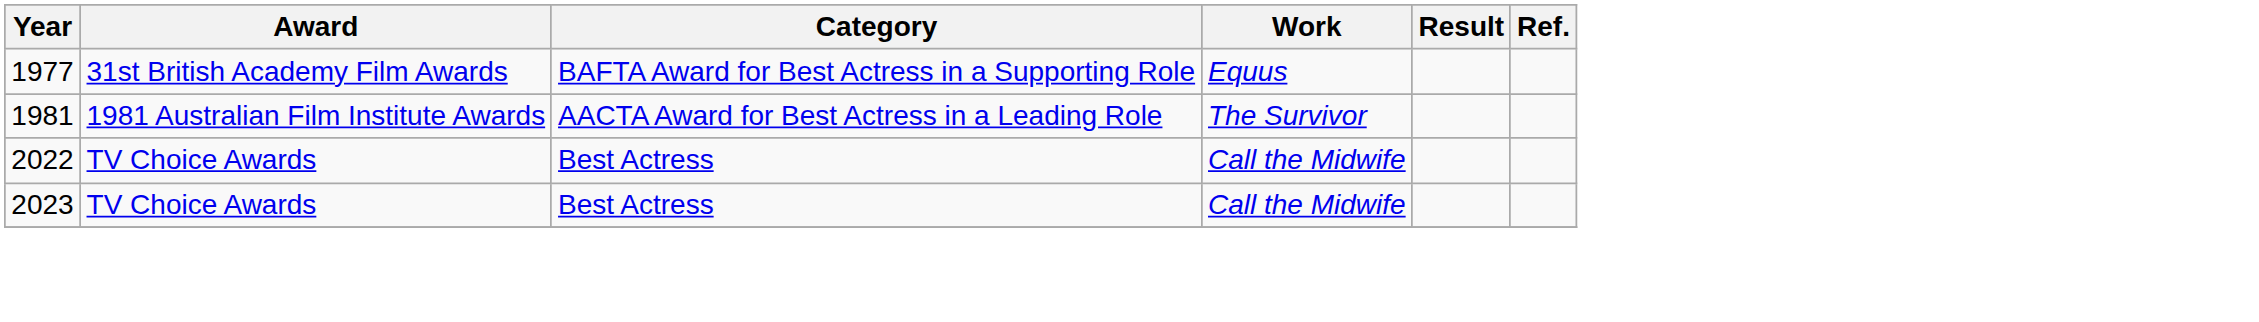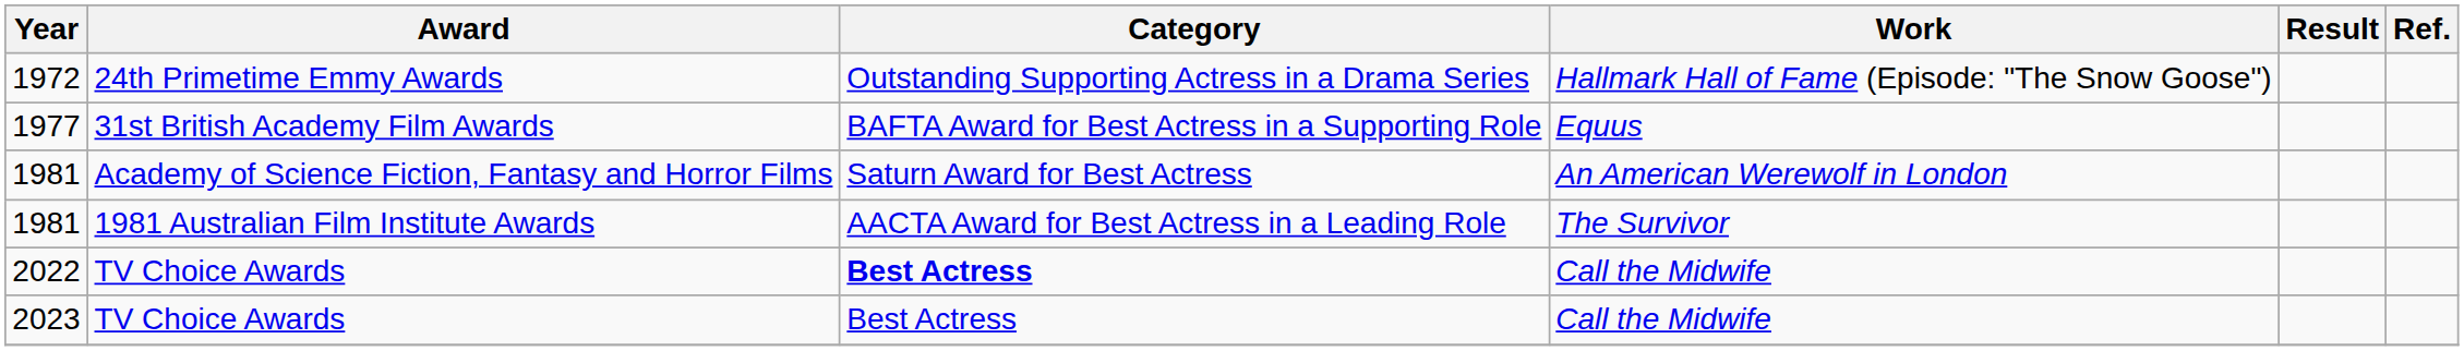+ row: 1972 | 24th Primetime Emmy Awards | Outstanding Supporting Actress in a Drama Series | Hallmark Hall of Fame (Episode: "The Snow Goose")
+ row: 1981 | Academy of Science Fiction, Fantasy and Horror Films | Saturn Award for Best Actress | An American Werewolf in London
2022 | Category: normal -> bold
